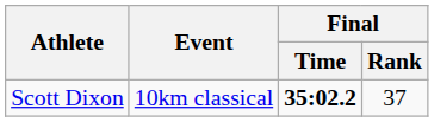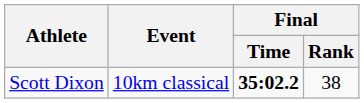Scott Dixon | Final / Rank: 37 -> 38
